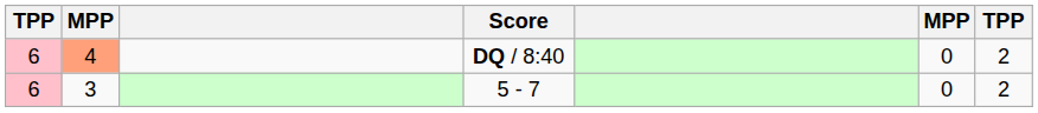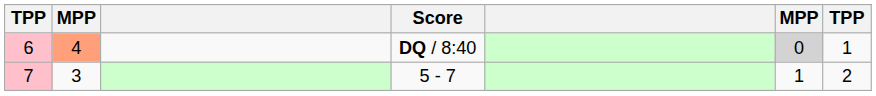DQ / 8:40 | column 6: no background -> lightgrey background
DQ / 8:40 | column 7: 2 -> 1
5 - 7 | column 1: 6 -> 7
5 - 7 | column 6: 0 -> 1
